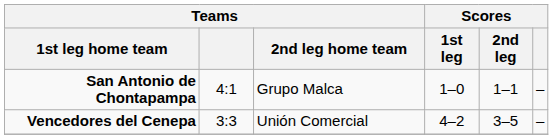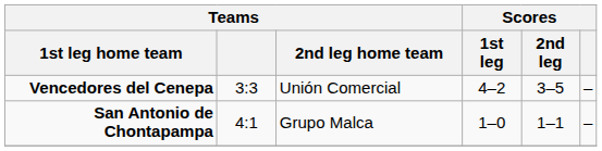rows swapped: Vencedores del Cenepa <-> San Antonio de Chontapampa
